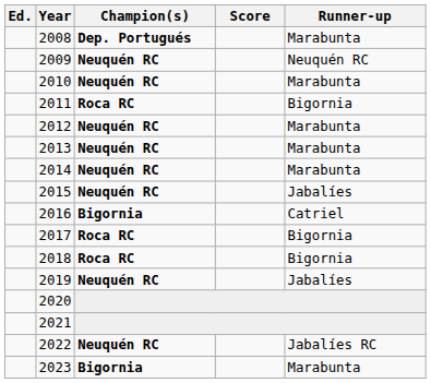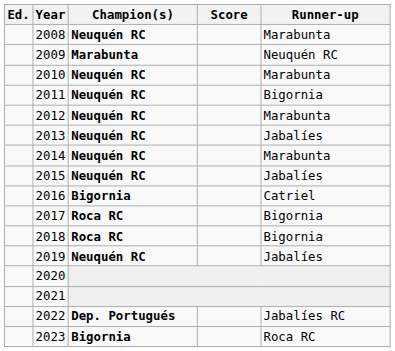2008 | Champion(s): Dep. Portugués -> Neuquén RC
2009 | Champion(s): Neuquén RC -> Marabunta
2011 | Champion(s): Roca RC -> Neuquén RC
2013 | Runner-up: Marabunta -> Jabalíes
2022 | Champion(s): Neuquén RC -> Dep. Portugués
2023 | Runner-up: Marabunta -> Roca RC
